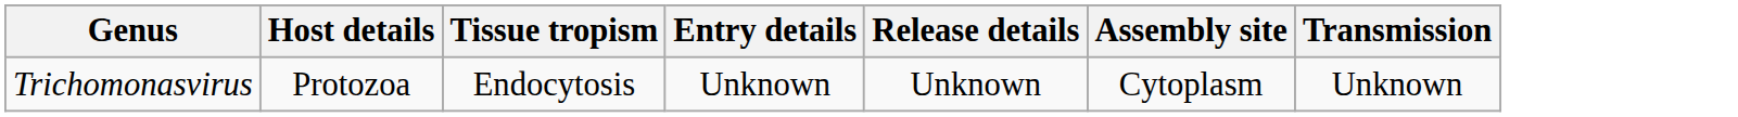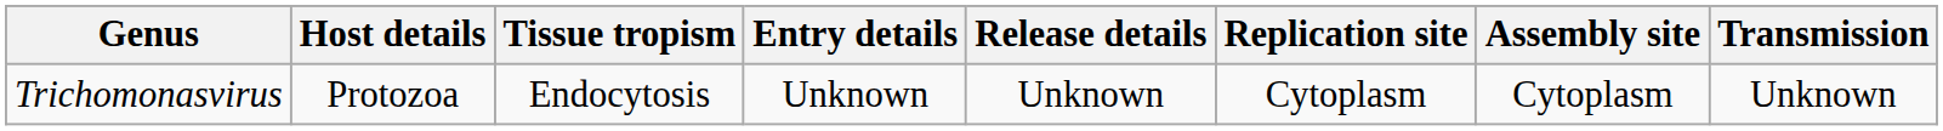+ column: Replication site | Cytoplasm
